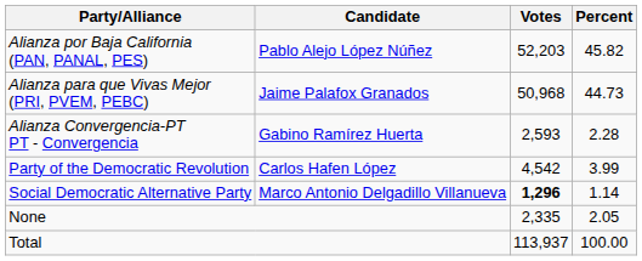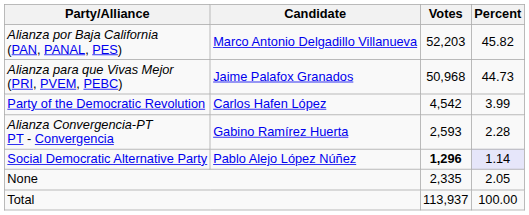Alianza por Baja California (PAN, PANAL, PES) | Candidate: Pablo Alejo López Núñez -> Marco Antonio Delgadillo Villanueva
rows swapped: Party of the Democratic Revolution <-> Alianza Convergencia-PT PT - Convergencia
Social Democratic Alternative Party | Candidate: Marco Antonio Delgadillo Villanueva -> Pablo Alejo López Núñez
Social Democratic Alternative Party | Percent: no background -> lavender background
